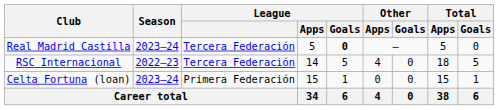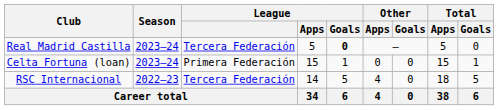rows swapped: RSC Internacional <-> Celta Fortuna (loan)
